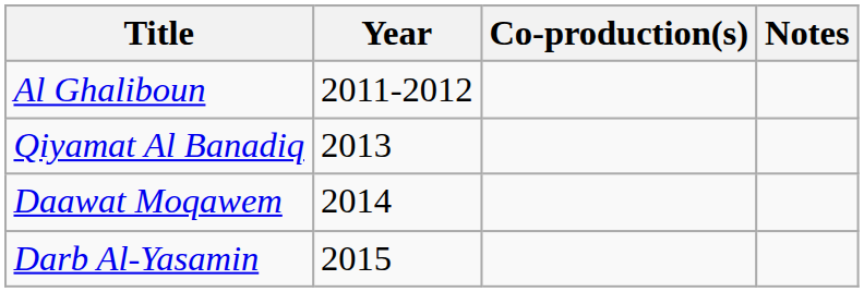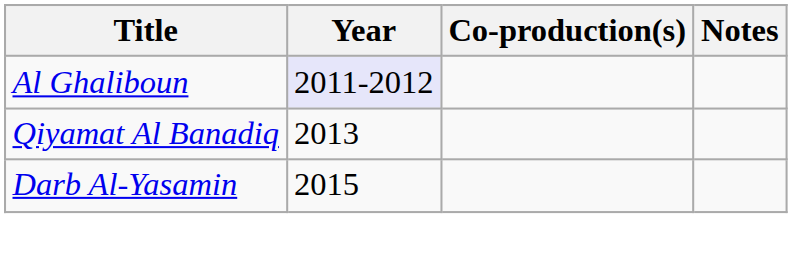Al Ghaliboun | Year: no background -> lavender background
- row: Daawat Moqawem | 2014
